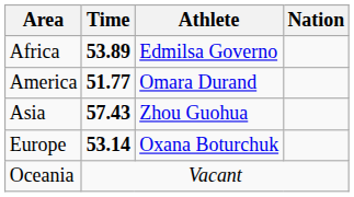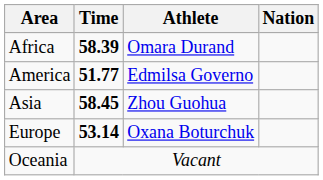Africa | Time: 53.89 -> 58.39
Africa | Athlete: Edmilsa Governo -> Omara Durand
America | Athlete: Omara Durand -> Edmilsa Governo
Asia | Time: 57.43 -> 58.45
